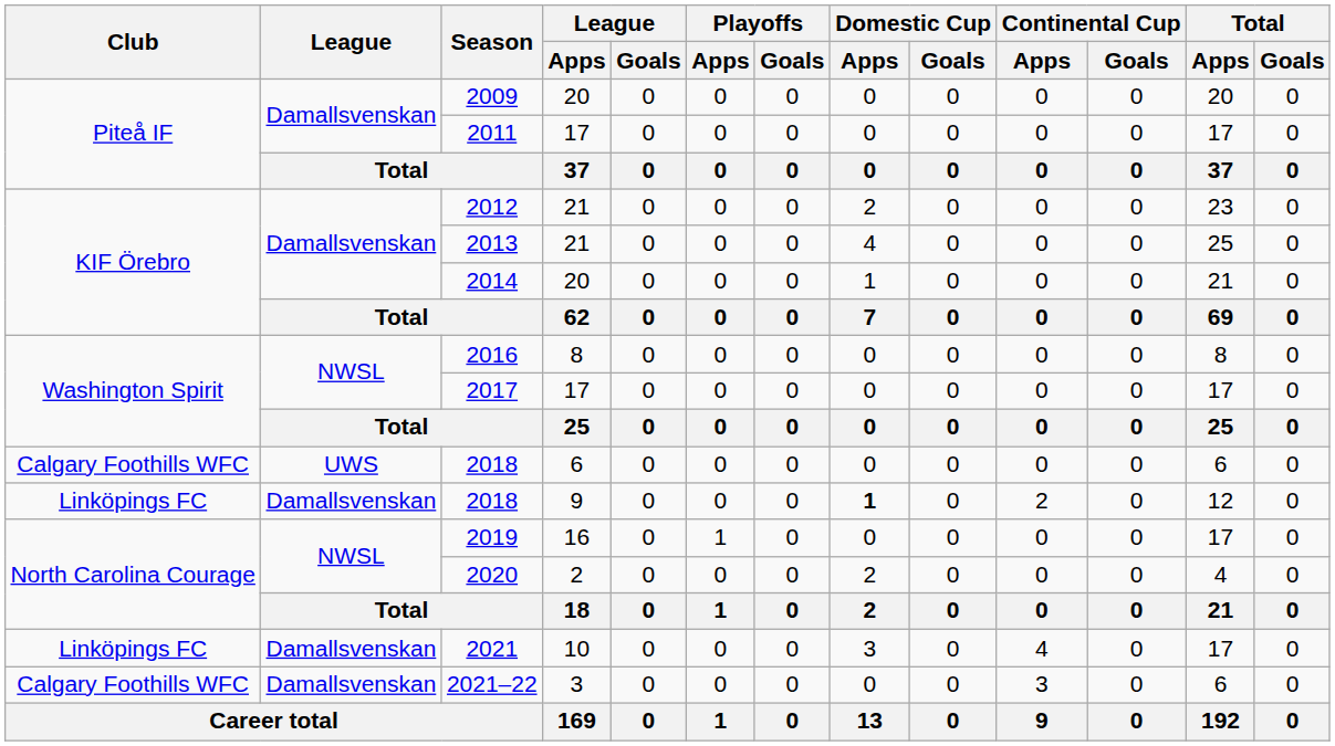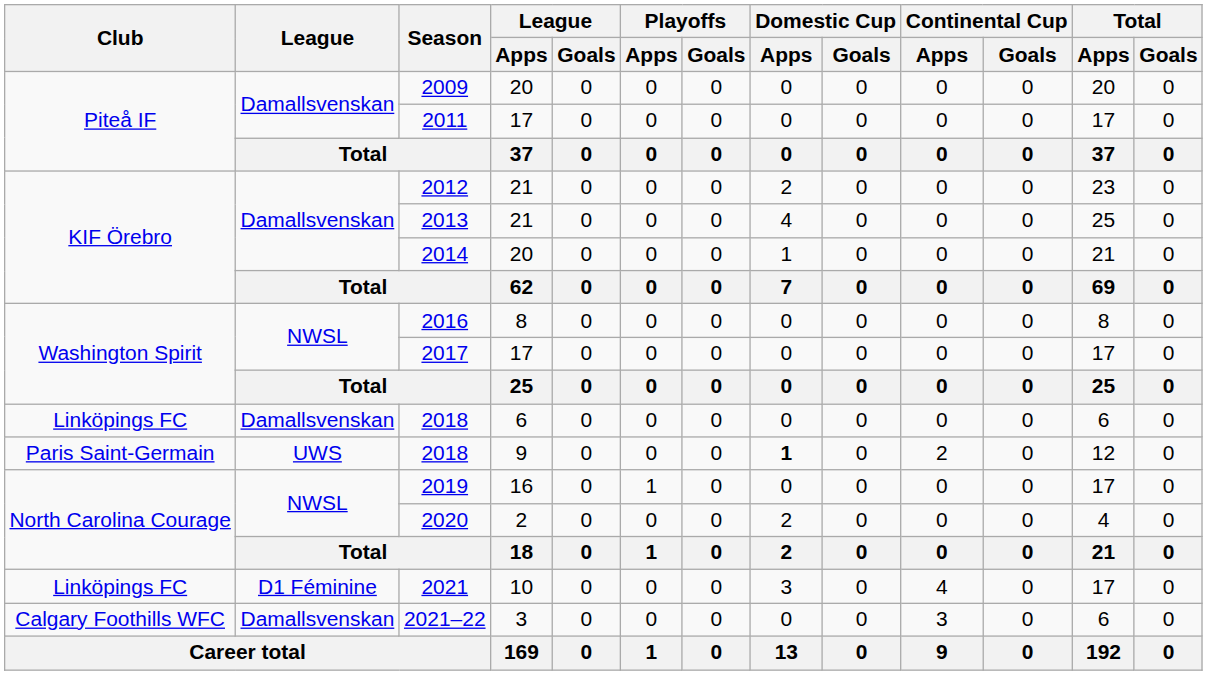2018 / 6 | Club: Calgary Foothills WFC -> Linköpings FC
2018 / 6 | League: UWS -> Damallsvenskan
2018 / 9 | Club: Linköpings FC -> Paris Saint-Germain
2018 / 9 | League: Damallsvenskan -> UWS
2021 | League: Damallsvenskan -> D1 Féminine
